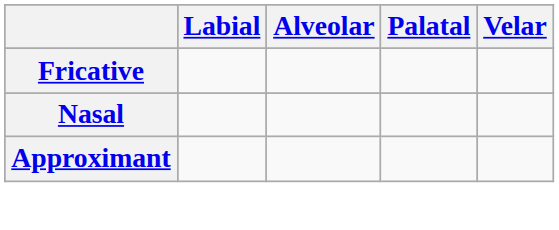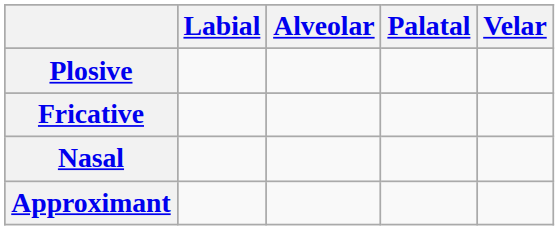+ row: Plosive
